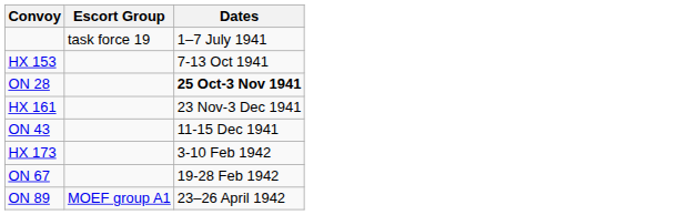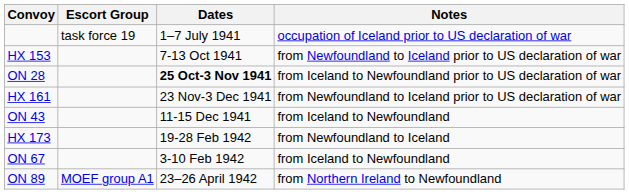+ column: Notes | occupation of Iceland prior to US declaration of war | from Newfoundland to Iceland prior to US declaration of war | from Iceland to Newfoundland prior to US declaration of war | from Newfoundland to Iceland prior to US declaration of war | from Iceland to Newfoundland | from Newfoundland to Iceland | from Iceland to Newfoundland | from Northern Ireland to Newfoundland
HX 173 | Dates: 3-10 Feb 1942 -> 19-28 Feb 1942
ON 67 | Dates: 19-28 Feb 1942 -> 3-10 Feb 1942
